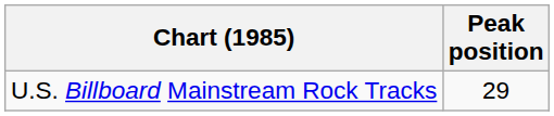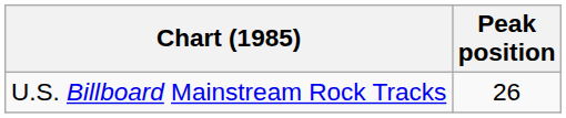U.S. Billboard Mainstream Rock Tracks | Peak position: 29 -> 26
